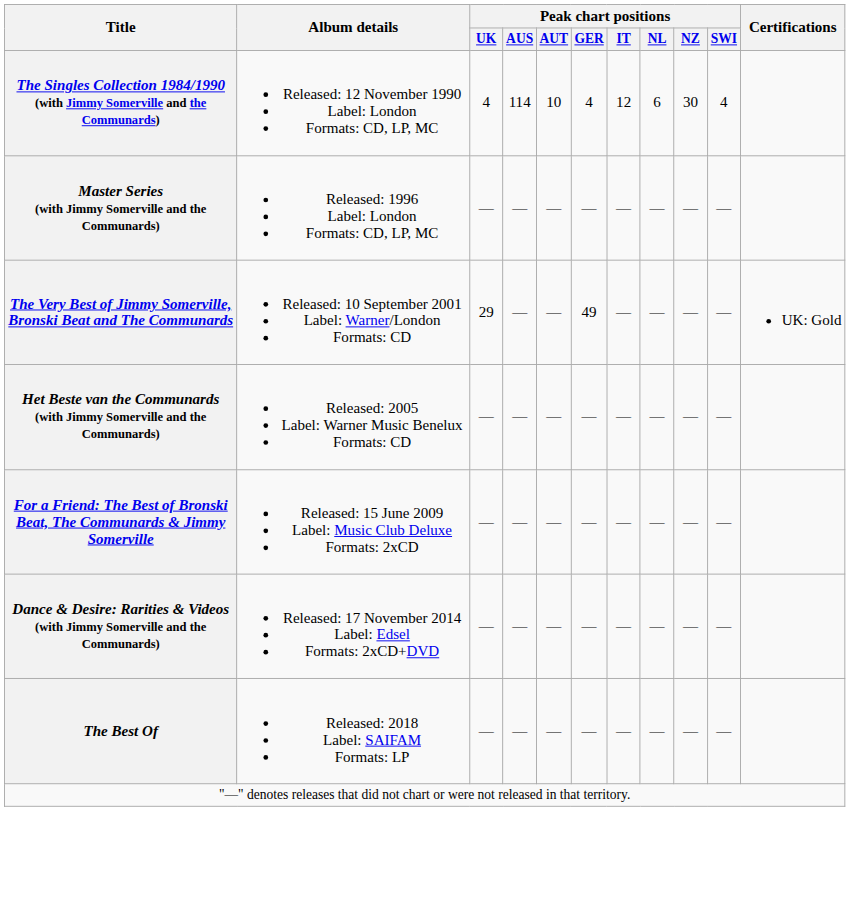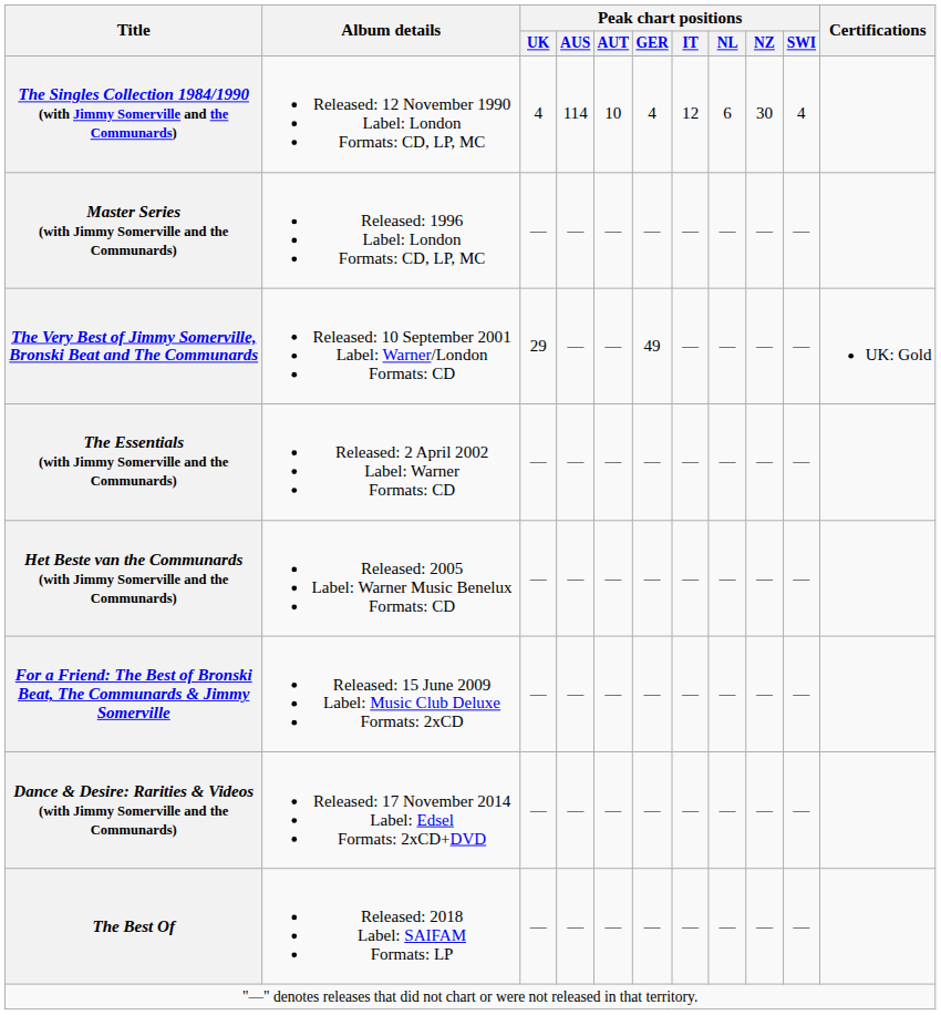+ row: The Essentials (with Jimmy Somerville and the Communards) | Released: 2 April 2002 Label: Warner Formats: CD | — | — | — | — | — | — | — | —
